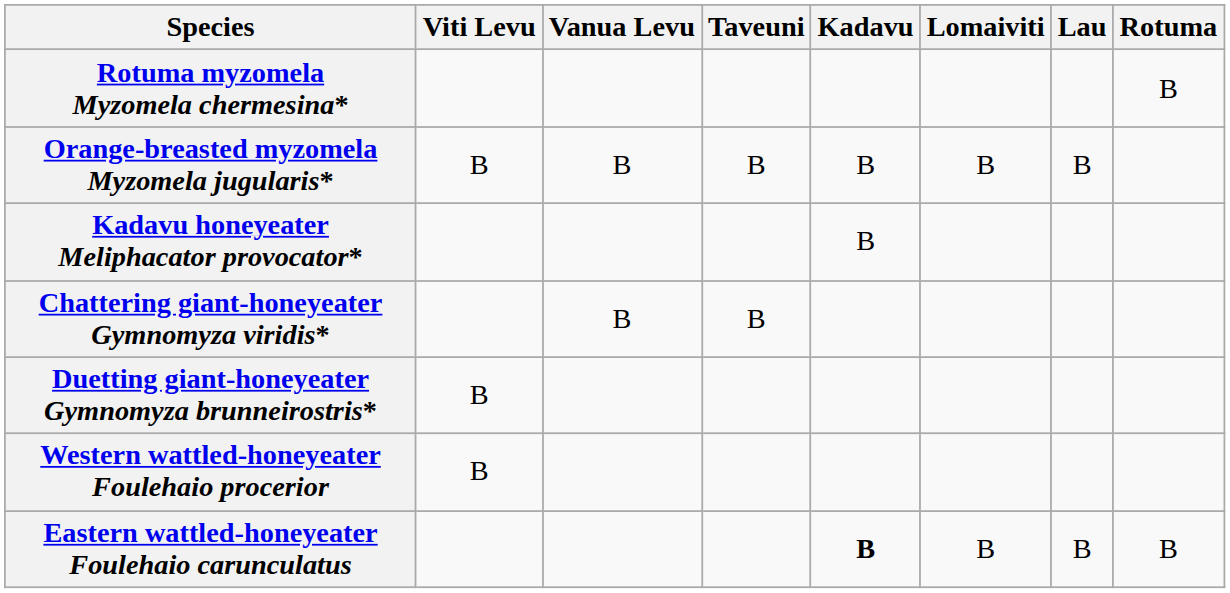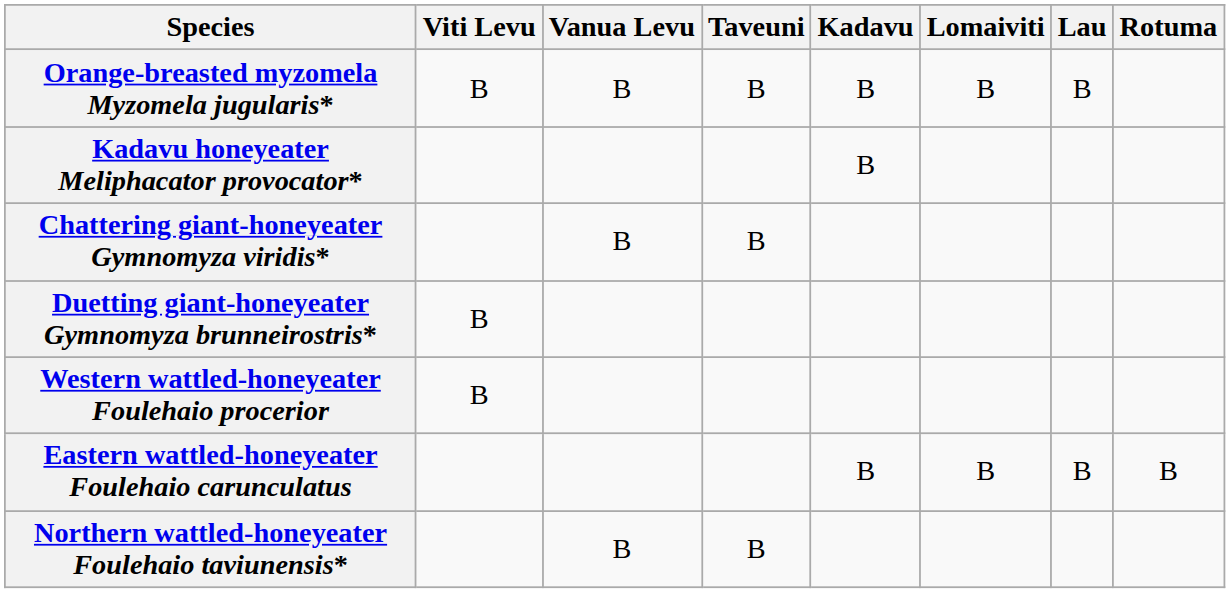- row: Rotuma myzomela Myzomela chermesina* | B
Eastern wattled-honeyeater Foulehaio carunculatus | Kadavu: bold -> normal
+ row: Northern wattled-honeyeater Foulehaio taviunensis* | B | B
